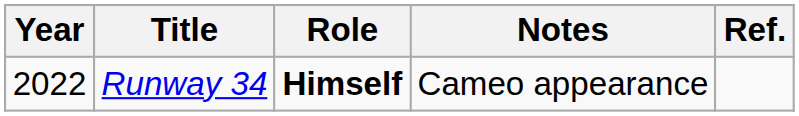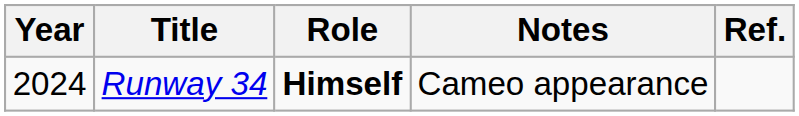Runway 34 | Year: 2022 -> 2024
